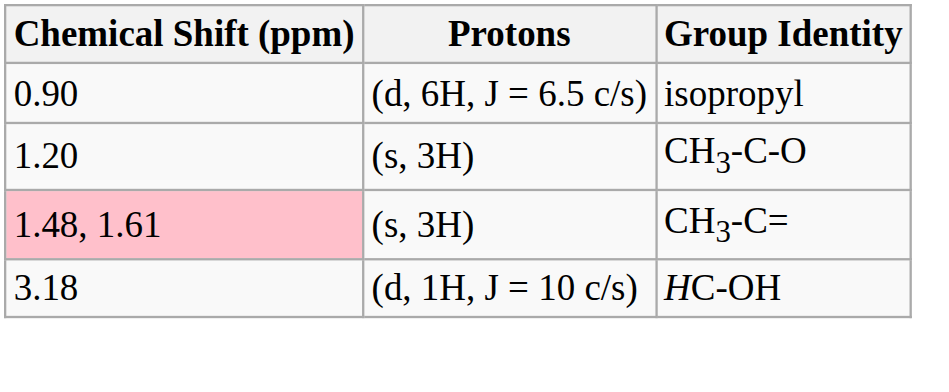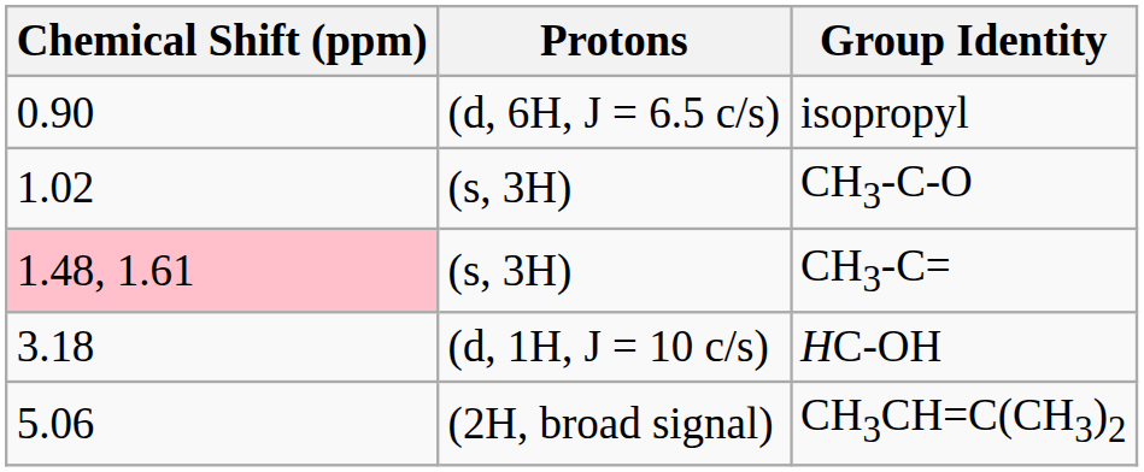CH3-C-O | Chemical Shift (ppm): 1.20 -> 1.02
+ row: 5.06 | (2H, broad signal) | CH3CH=C(CH3)2
